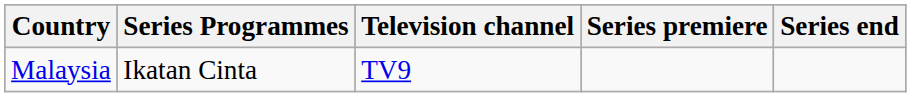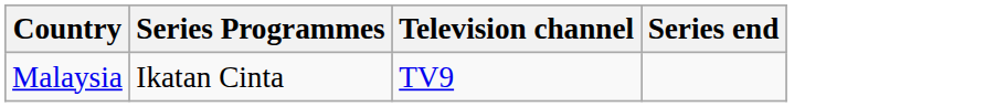- column: Series premiere
